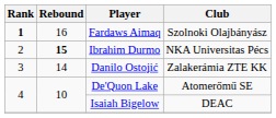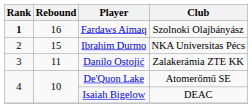Ibrahim Durmo | Rebound: bold -> normal
Danilo Ostojić | Rebound: 14 -> 11
